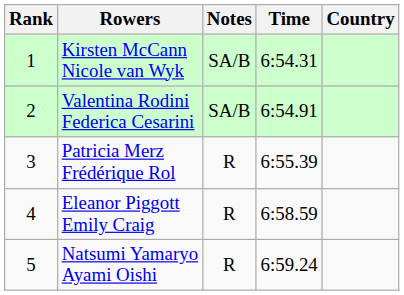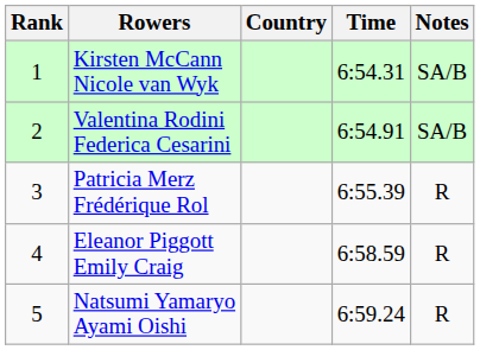columns swapped: Country <-> Notes
